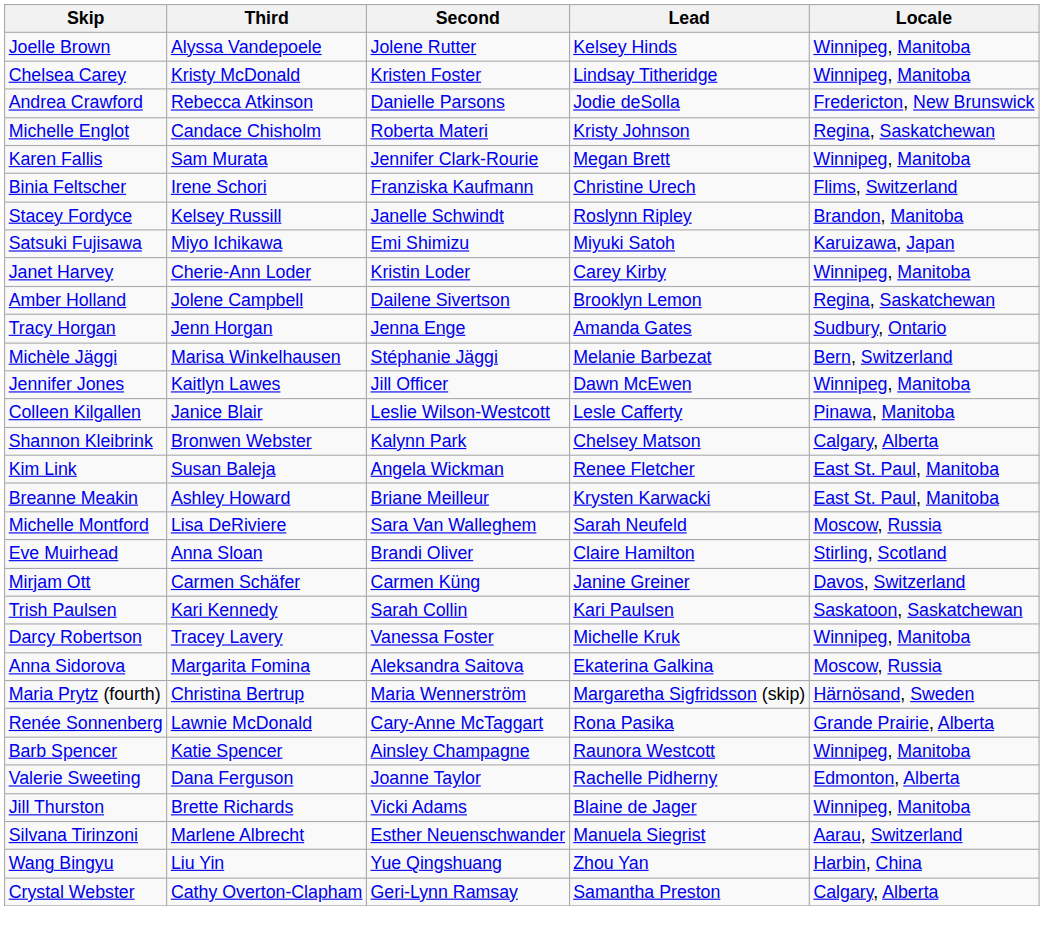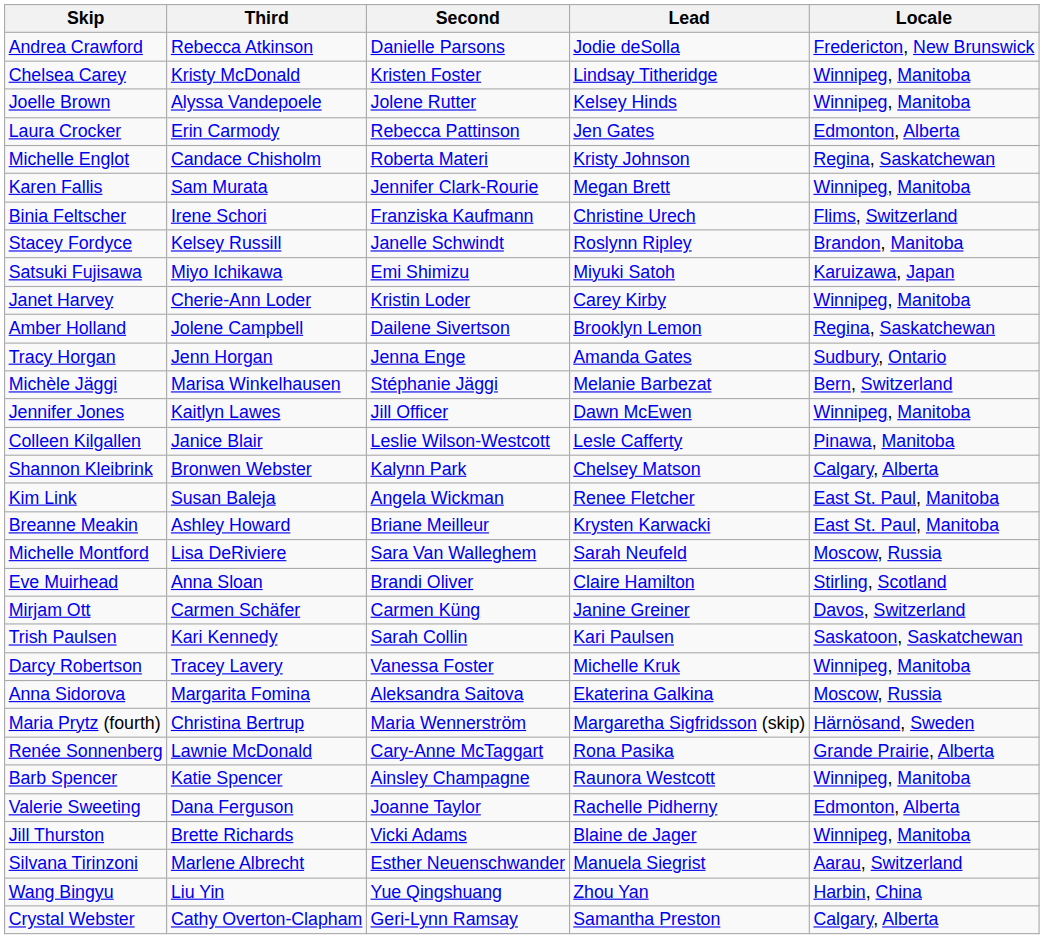rows swapped: Joelle Brown <-> Andrea Crawford
+ row: Laura Crocker | Erin Carmody | Rebecca Pattinson | Jen Gates | Edmonton, Alberta
